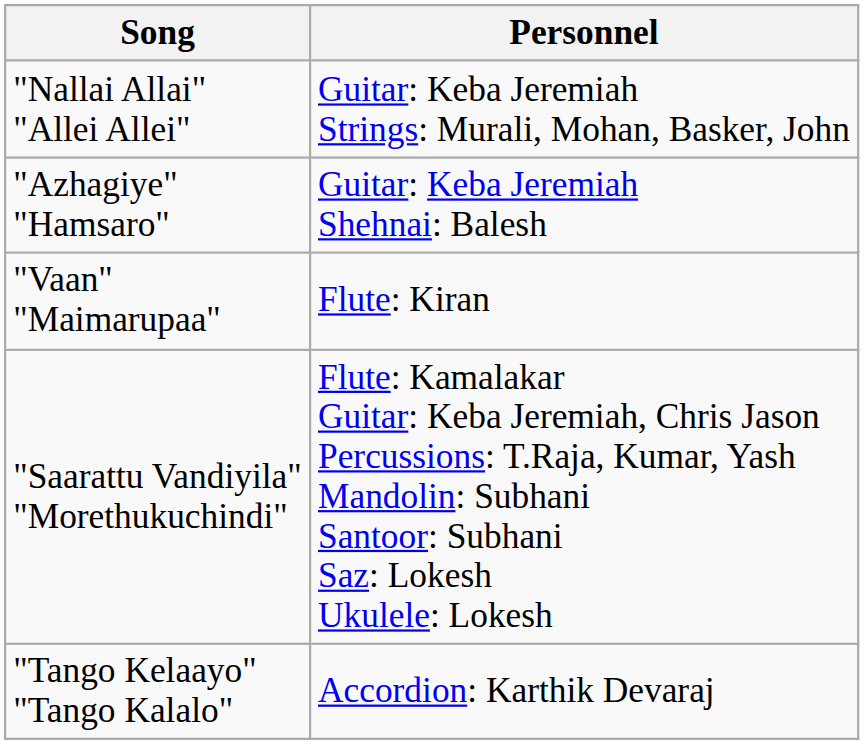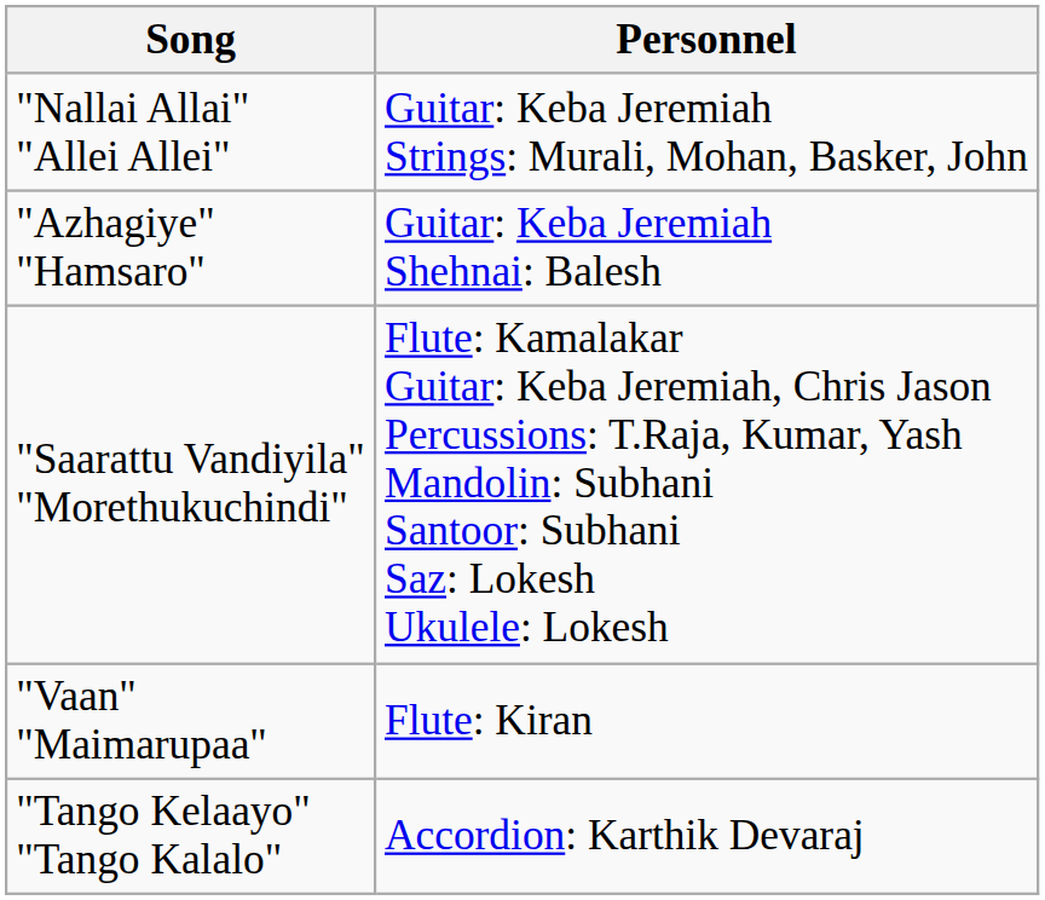rows swapped: "Vaan" "Maimarupaa" <-> "Saarattu Vandiyila" "Morethukuchindi"
